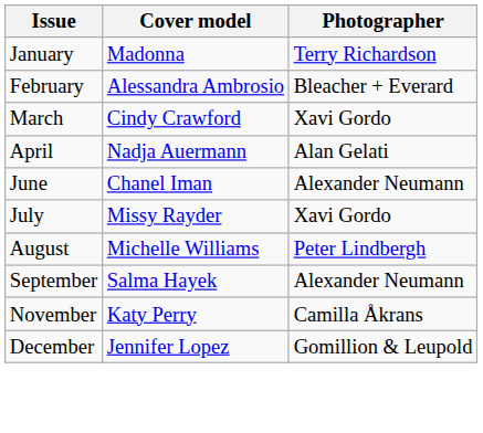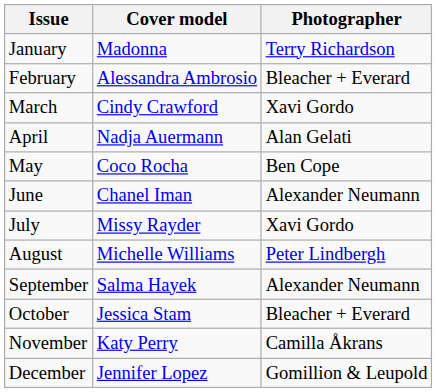+ row: May | Coco Rocha | Ben Cope
+ row: October | Jessica Stam | Bleacher + Everard
